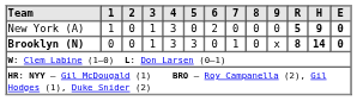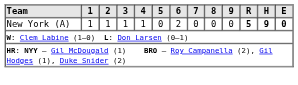New York (A) | 2: 0 -> 1
New York (A) | 4: 3 -> 1
- row: Brooklyn (N) | 0 | 0 | 1 | 3 | 3 | 0 | 1 | 0 | x | 8 | 14 | 0
